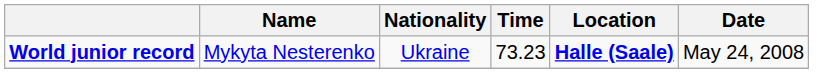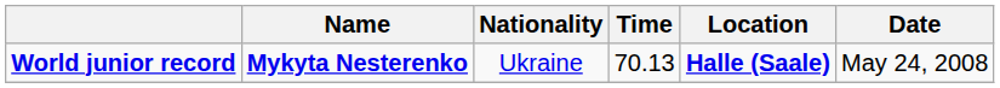World junior record | Name: normal -> bold
World junior record | Time: 73.23 -> 70.13
